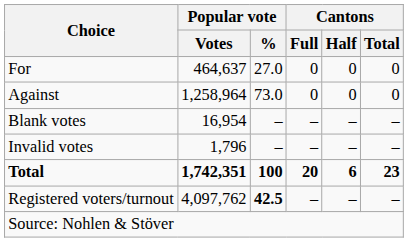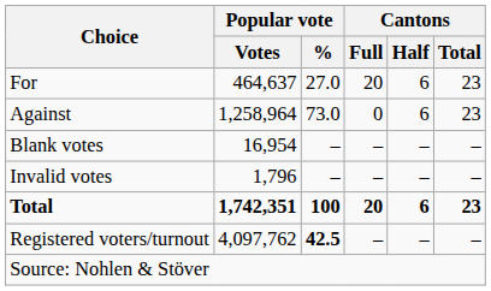For | Cantons / Full: 0 -> 20
For | Cantons / Half: 0 -> 6
For | Cantons / Total: 0 -> 23
Against | Cantons / Half: 0 -> 6
Against | Cantons / Total: 0 -> 23
